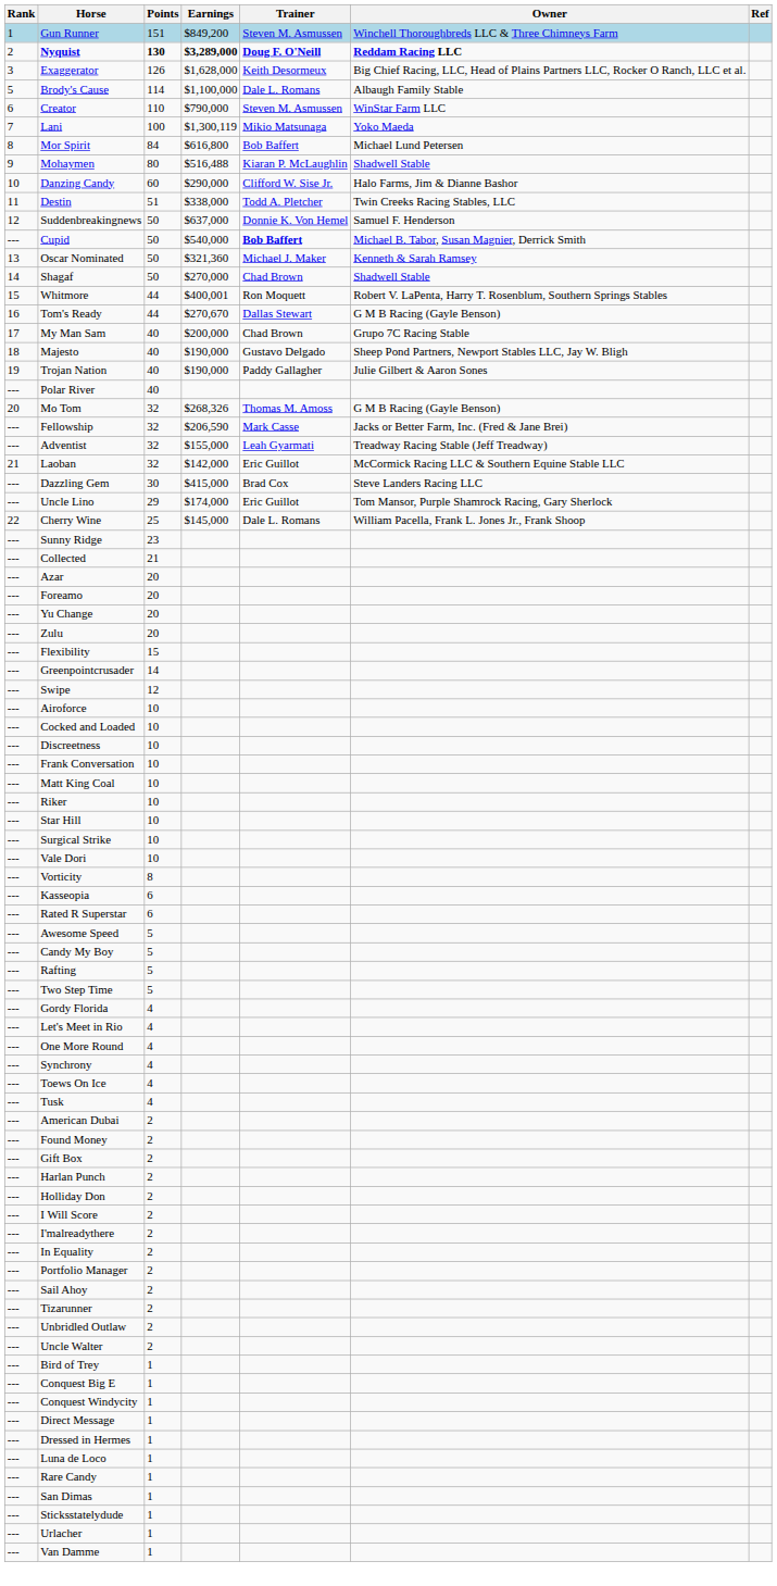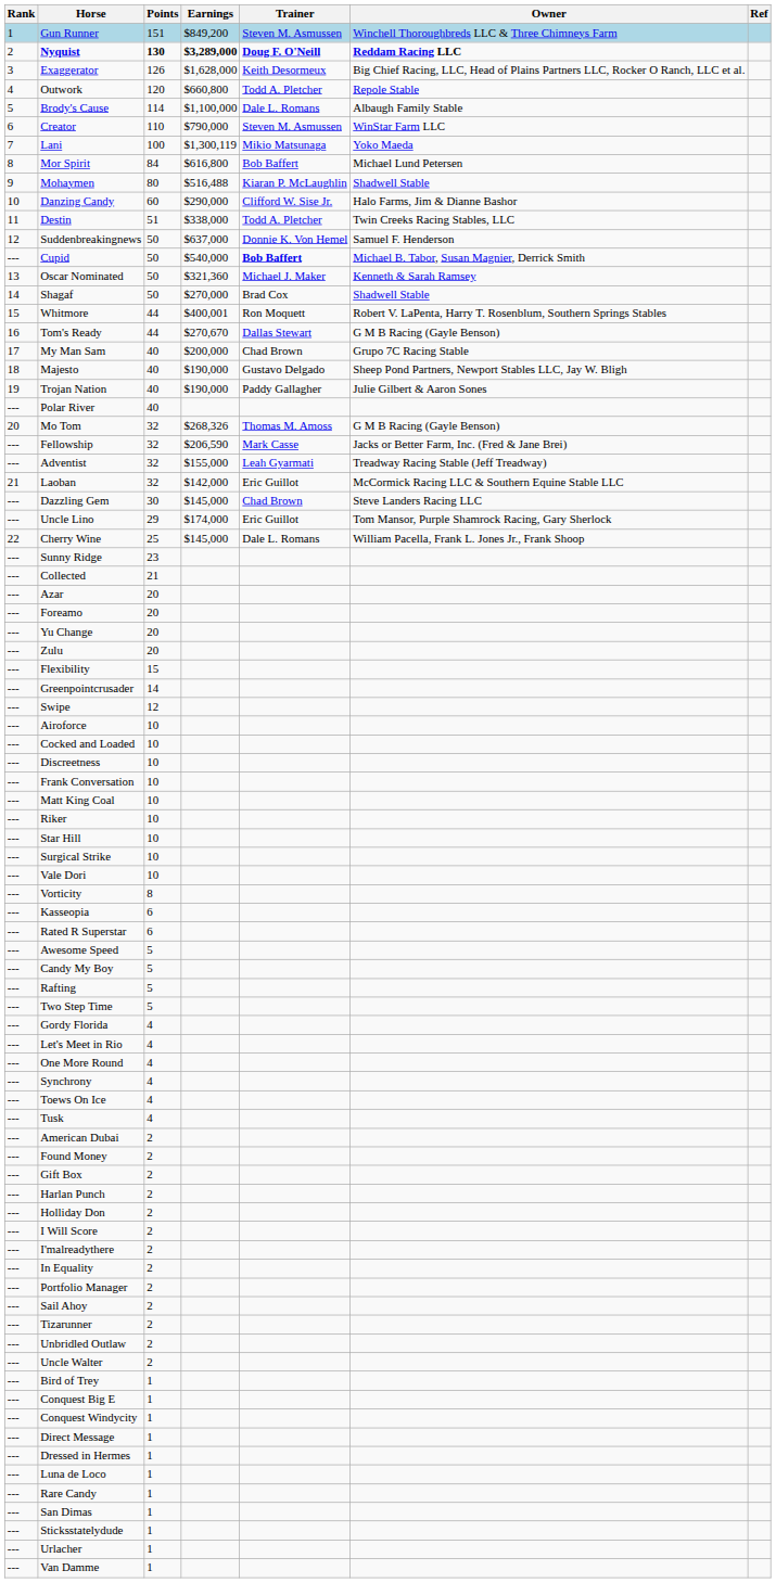+ row: 4 | Outwork | 120 | $660,800 | Todd A. Pletcher | Repole Stable
Shagaf | Trainer: Chad Brown -> Brad Cox
Dazzling Gem | Earnings: $415,000 -> $145,000
Dazzling Gem | Trainer: Brad Cox -> Chad Brown
